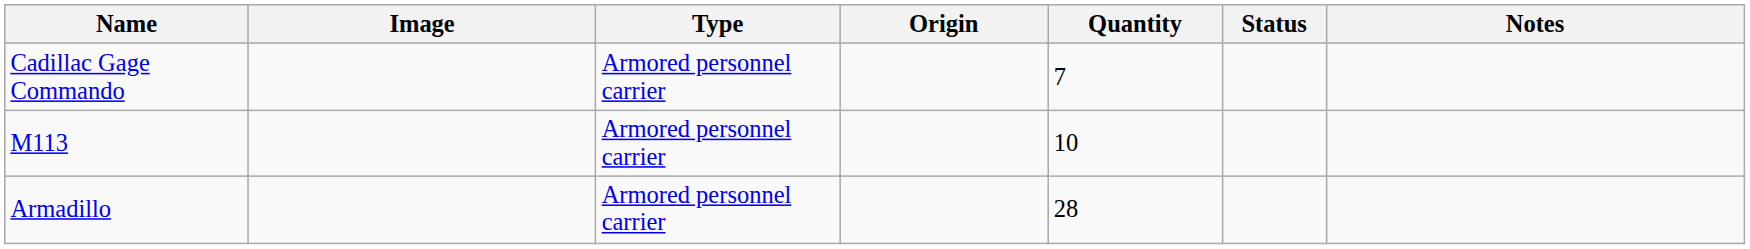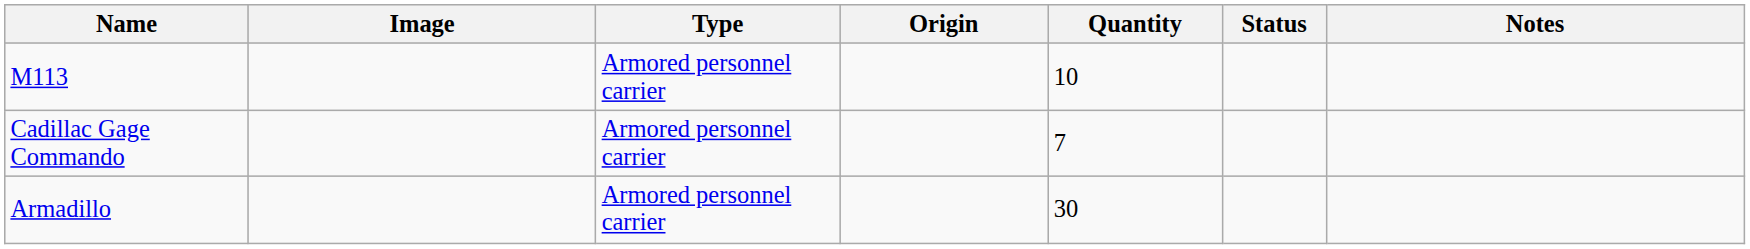rows swapped: M113 <-> Cadillac Gage Commando
Armadillo | Quantity: 28 -> 30
